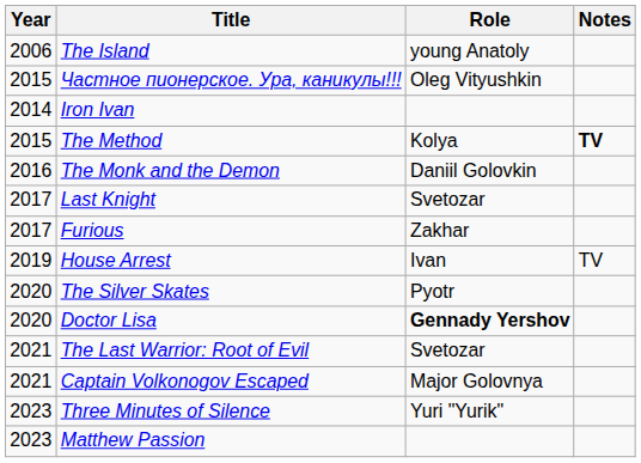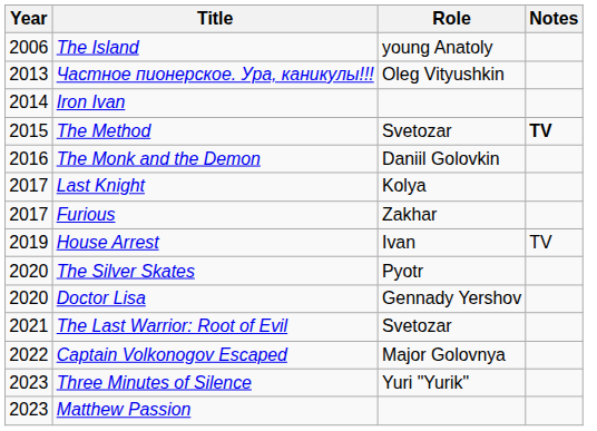Частное пионерское. Ура, каникулы!!! | Year: 2015 -> 2013
The Method | Role: Kolya -> Svetozar
Last Knight | Role: Svetozar -> Kolya
Doctor Lisa | Role: bold -> normal
Captain Volkonogov Escaped | Year: 2021 -> 2022
